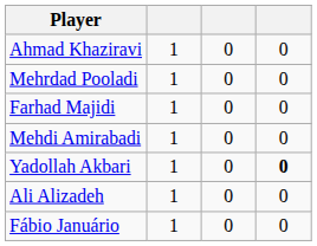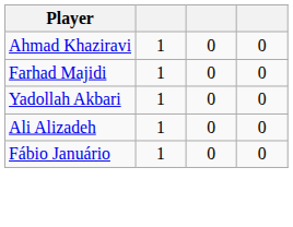- row: Mehrdad Pooladi | 1 | 0 | 0
- row: Mehdi Amirabadi | 1 | 0 | 0
Yadollah Akbari | column 4: bold -> normal
